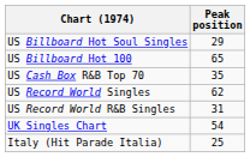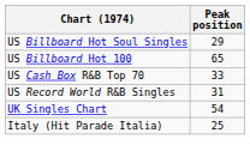US Cash Box R&B Top 70 | Peak position: 35 -> 33
- row: US Record World Singles | 62
